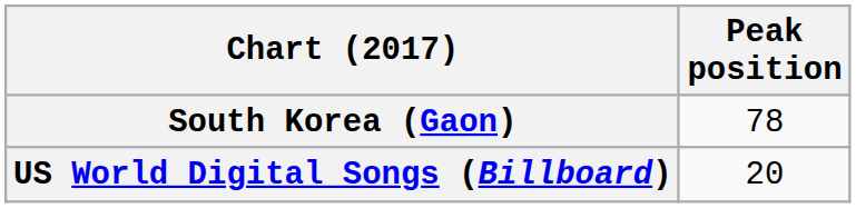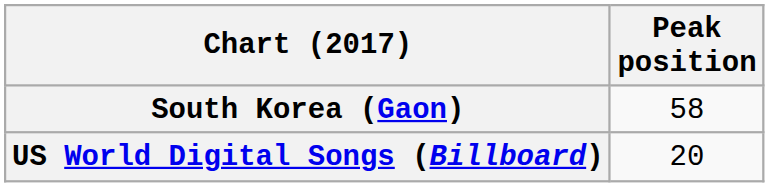South Korea (Gaon) | Peak position: 78 -> 58
